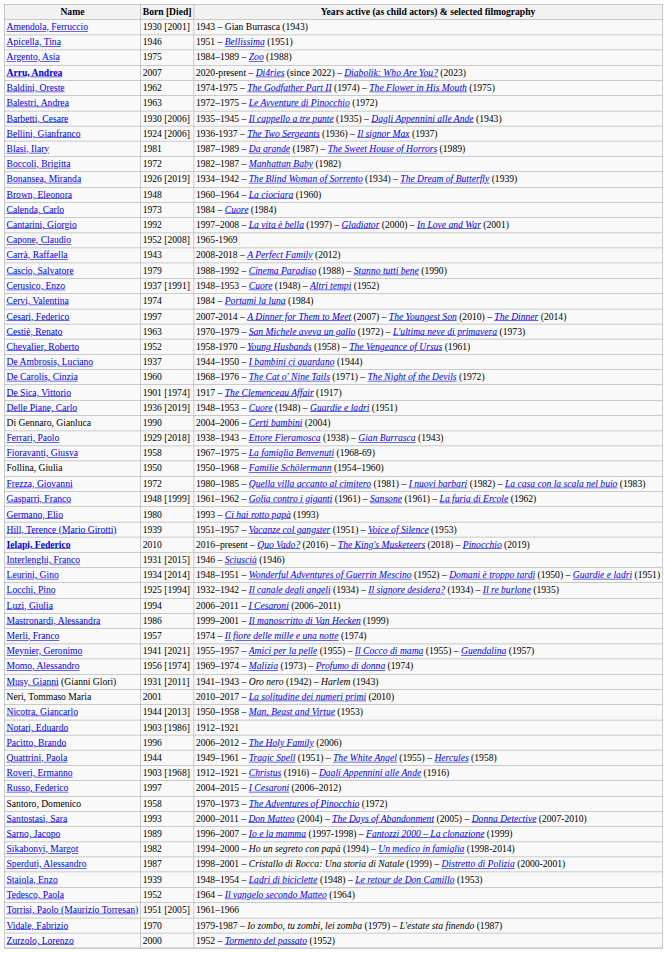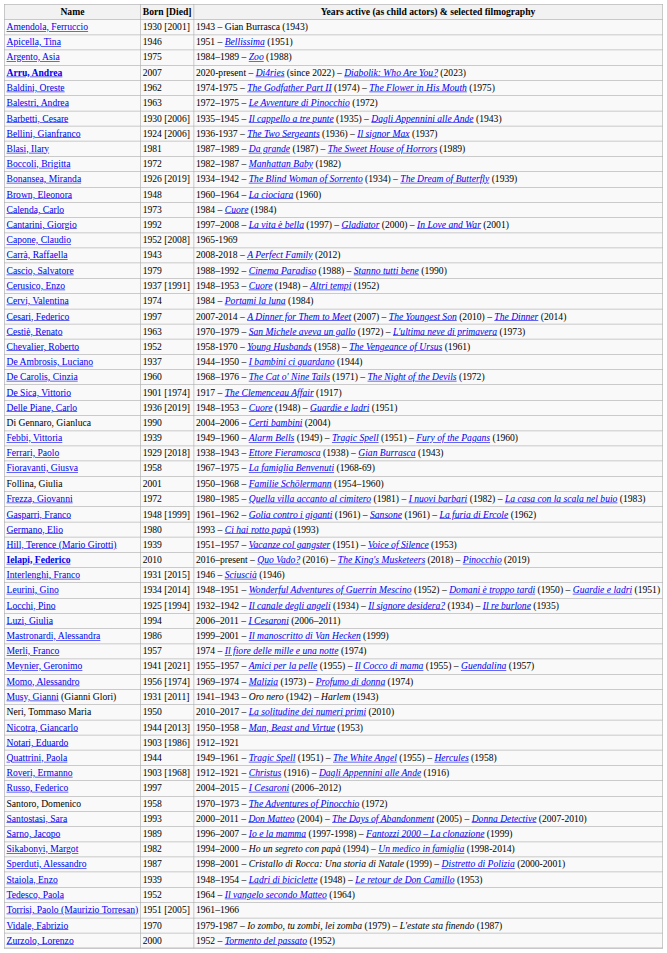+ row: Febbi, Vittoria | 1939 | 1949–1960 – Alarm Bells (1949) – Tragic Spell (1951) – Fury of the Pagans (1960)
Follina, Giulia | Born [Died]: 1950 -> 2001
Neri, Tommaso Maria | Born [Died]: 2001 -> 1950
- row: Pacitto, Brando | 1996 | 2006–2012 – The Holy Family (2006)
